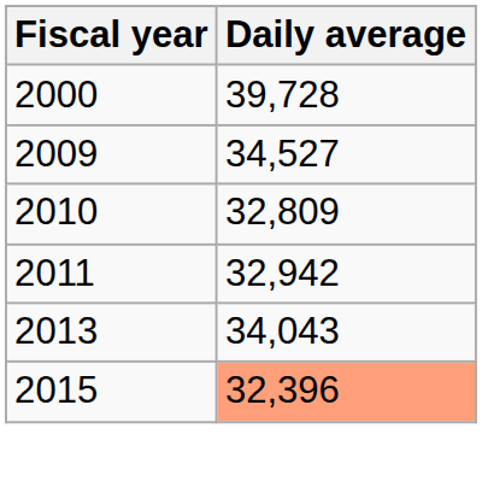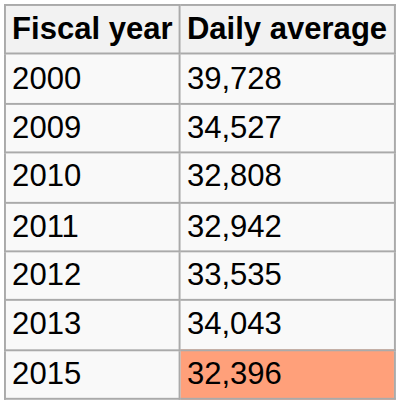2010 | Daily average: 32,809 -> 32,808
+ row: 2012 | 33,535
